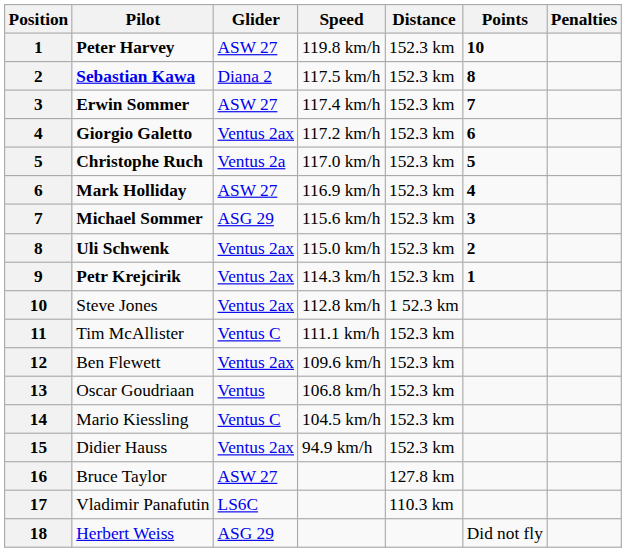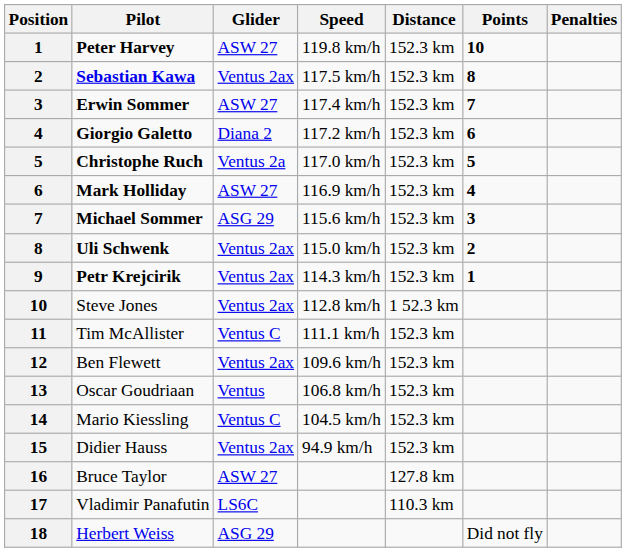Sebastian Kawa | Glider: Diana 2 -> Ventus 2ax
Giorgio Galetto | Glider: Ventus 2ax -> Diana 2
